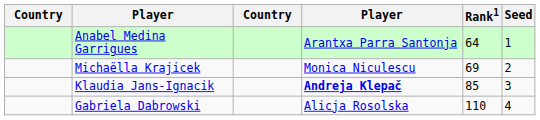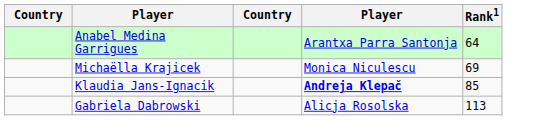- column: Seed | 1 | 2 | 3 | 4
Gabriela Dabrowski | Rank1: 110 -> 113
